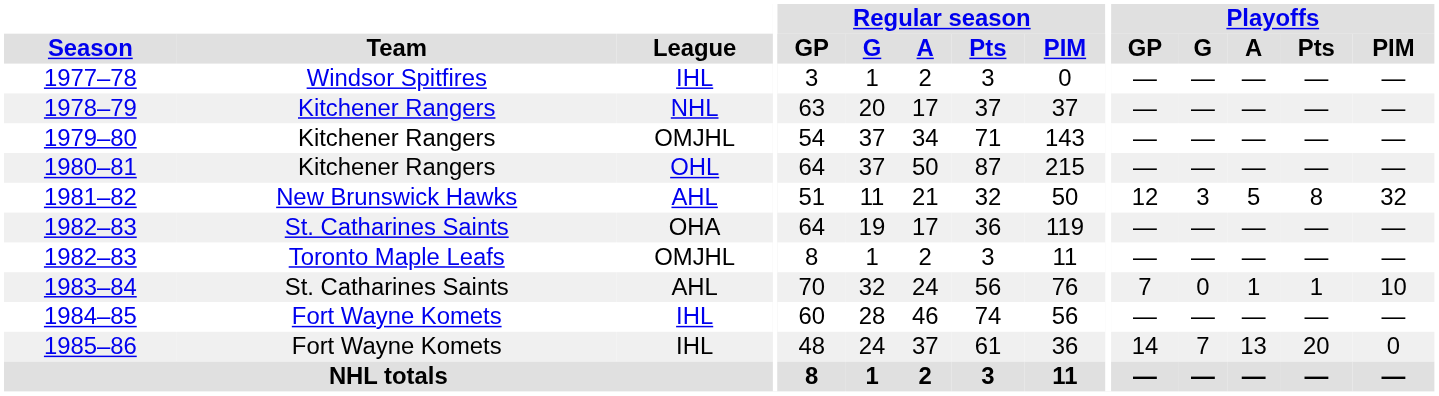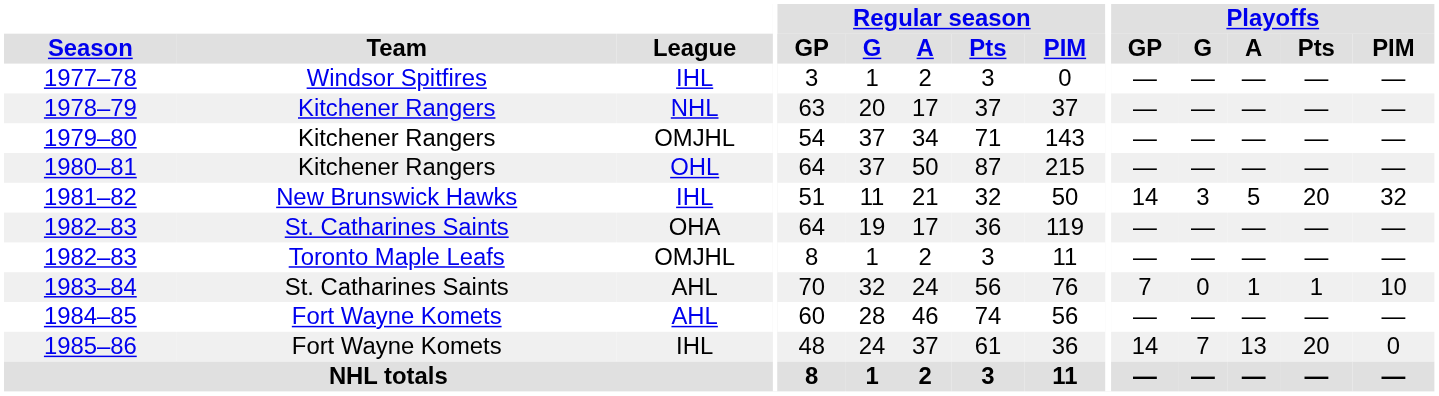1981–82 | League: AHL -> IHL
1981–82 | Playoffs / GP: 12 -> 14
1981–82 | Playoffs / Pts: 8 -> 20
1984–85 | League: IHL -> AHL
